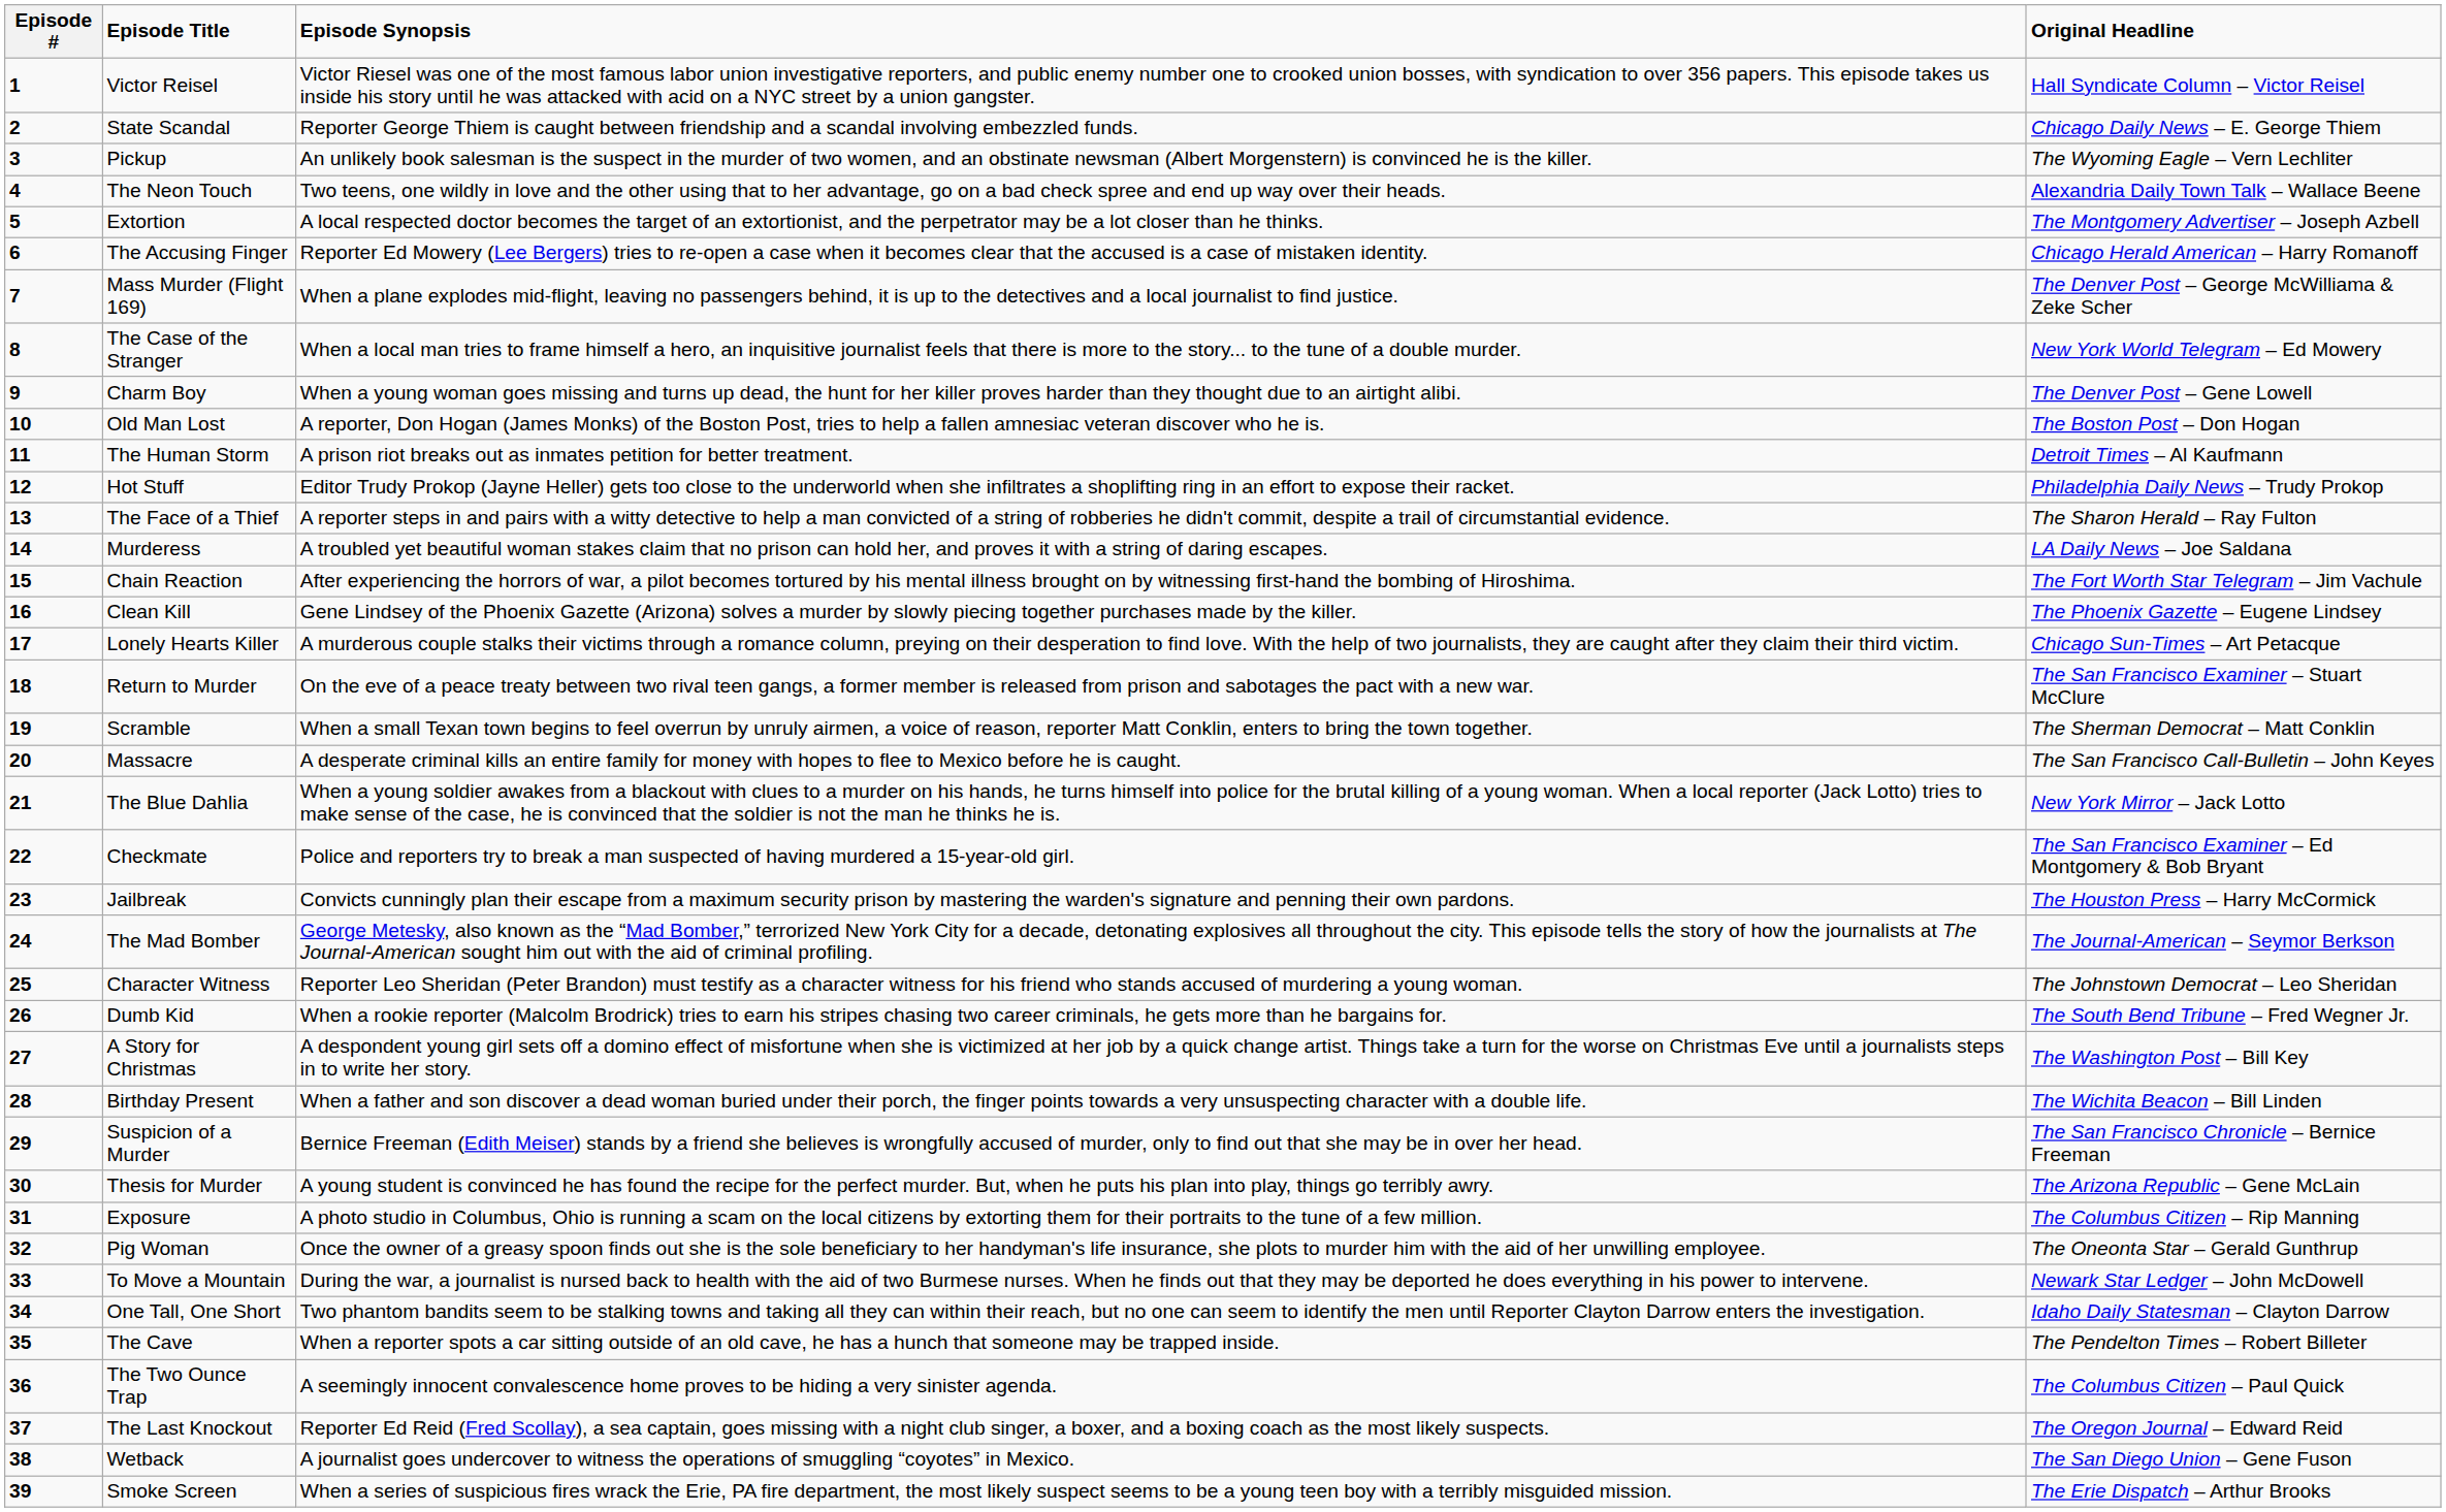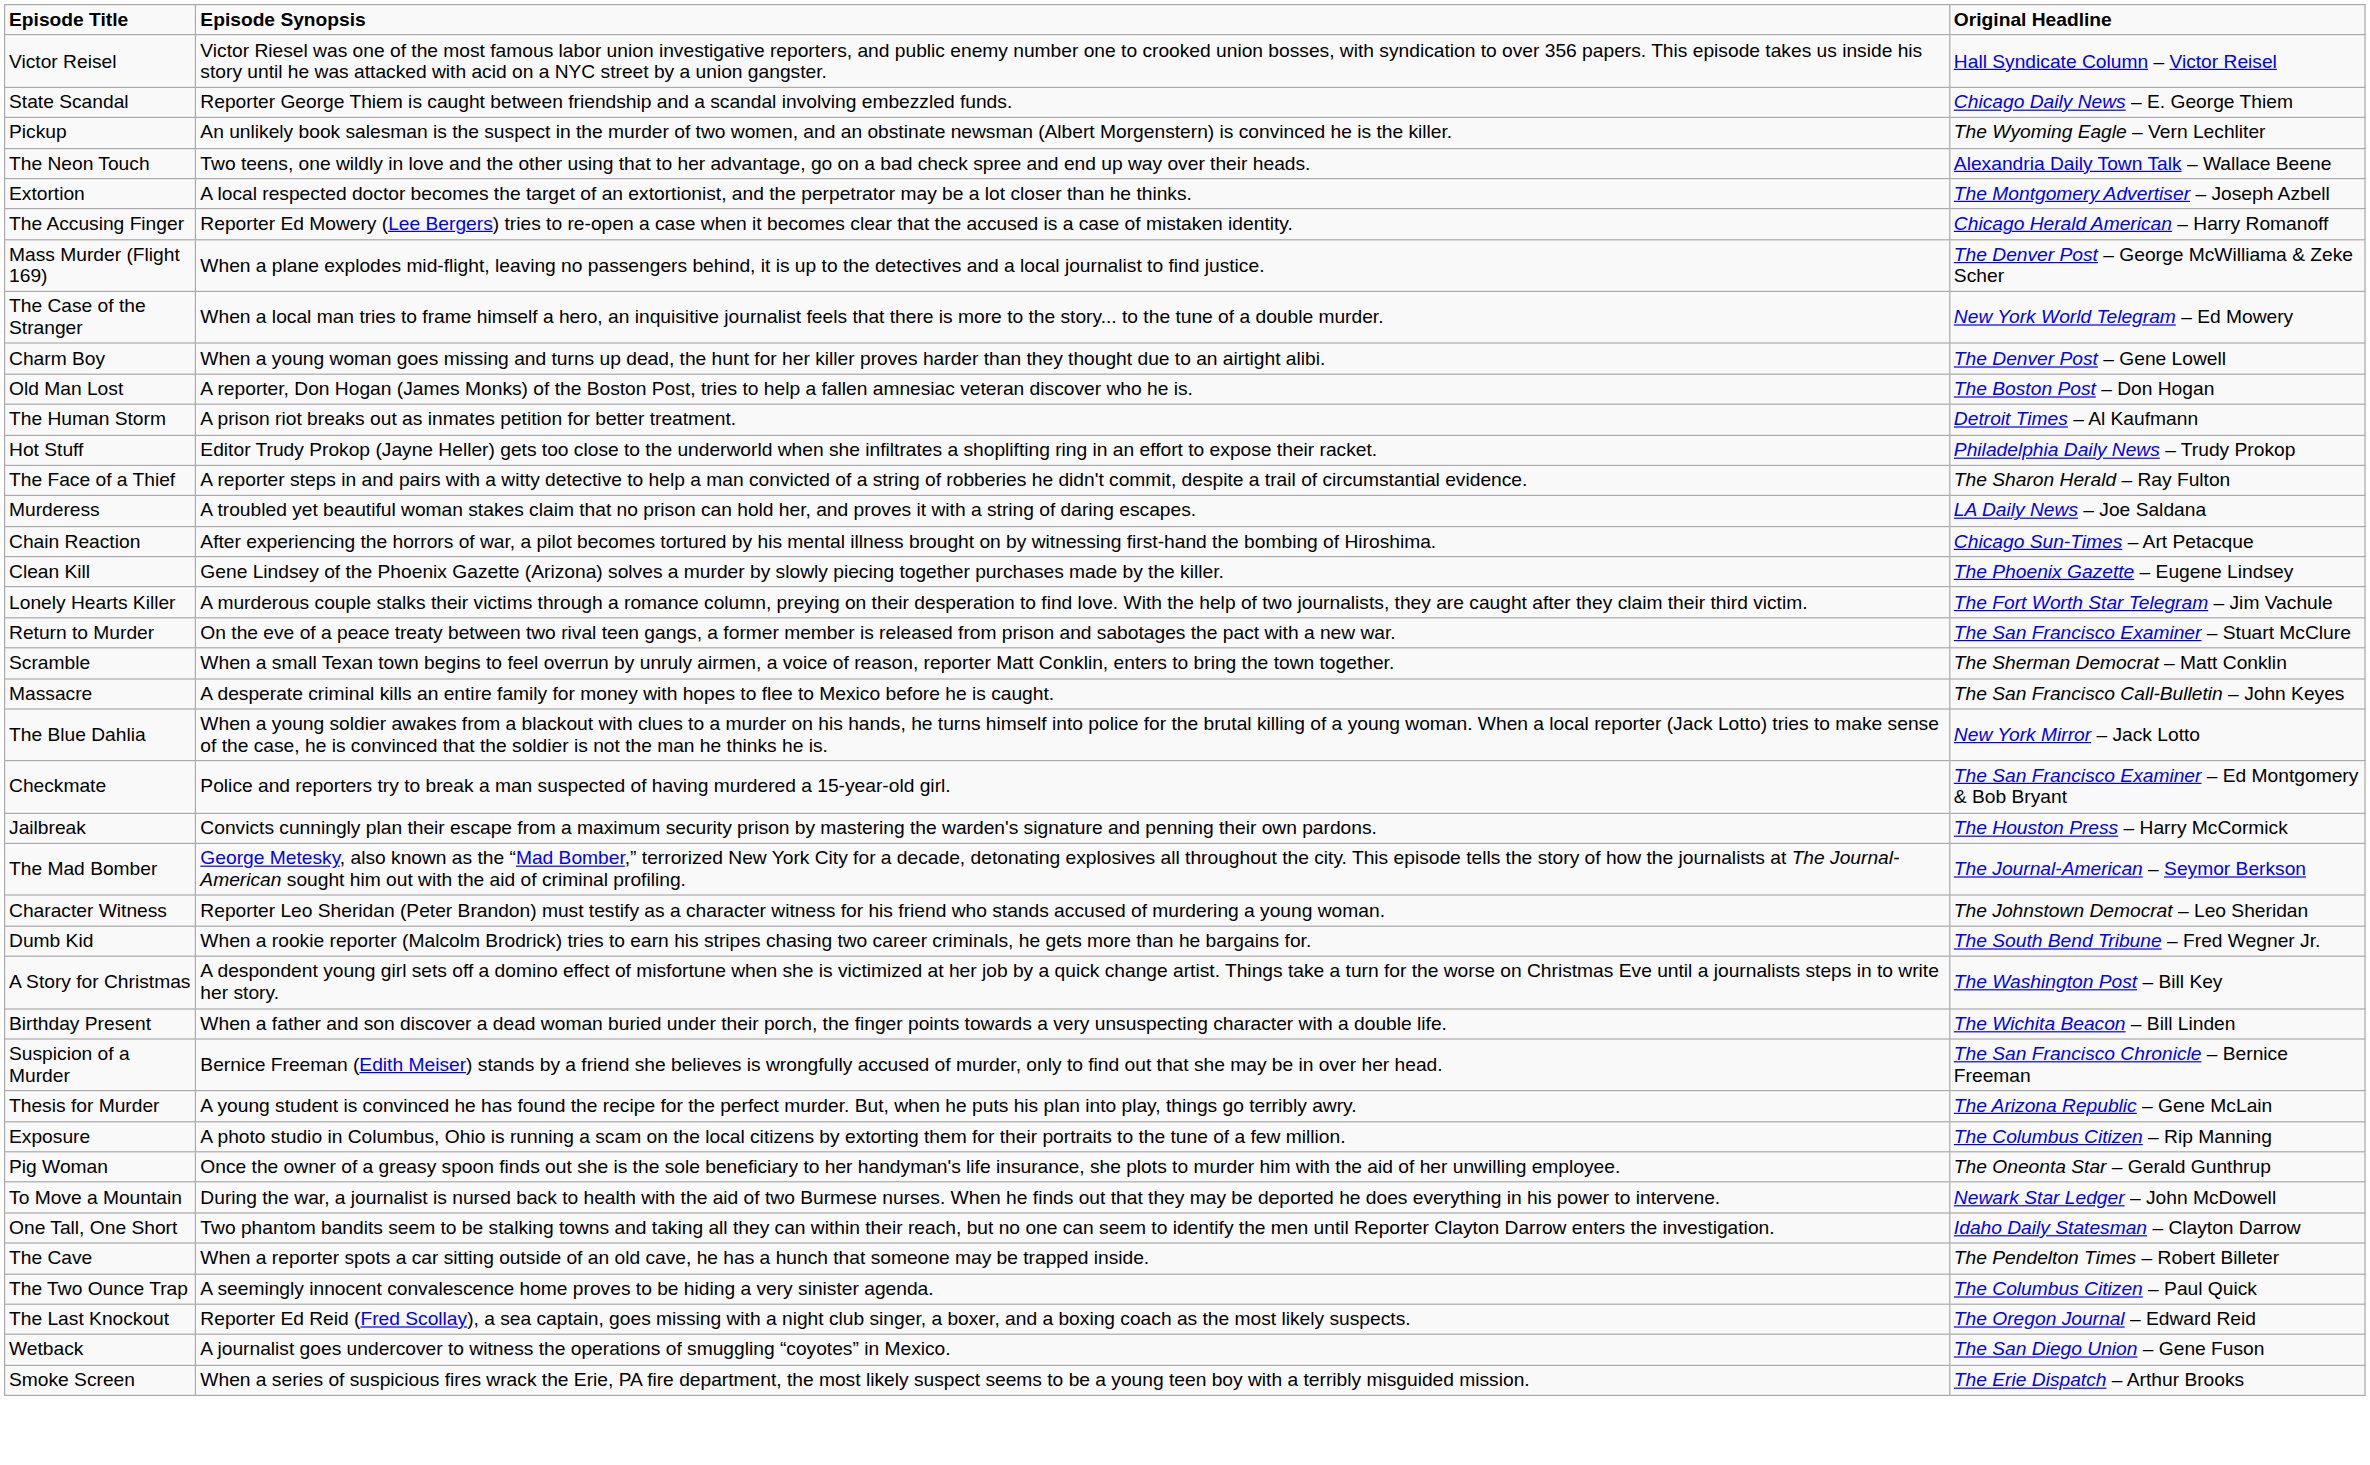- column: Episode # | 1 | 2 | 3 | 4 | 5 | 6 | 7 | 8 | 9 | 10 | 11 | 12 | 13 | 14 | 15 | 16 | 17 | 18 | 19 | 20 | 21 | 22 | 23 | 24 | 25 | 26 | 27 | 28 | 29 | 30 | 31 | 32 | 33 | 34 | 35 | 36 | 37 | 38 | 39
Chain Reaction | Original Headline: The Fort Worth Star Telegram – Jim Vachule -> Chicago Sun-Times – Art Petacque
Lonely Hearts Killer | Original Headline: Chicago Sun-Times – Art Petacque -> The Fort Worth Star Telegram – Jim Vachule
